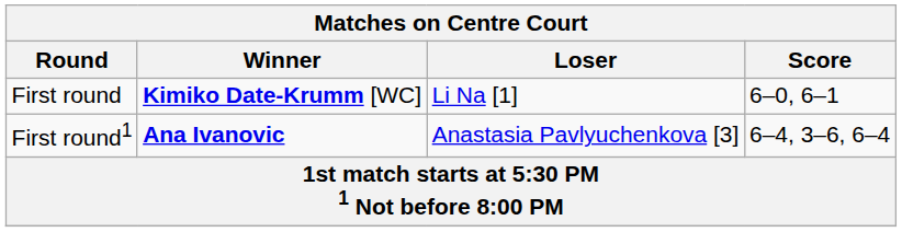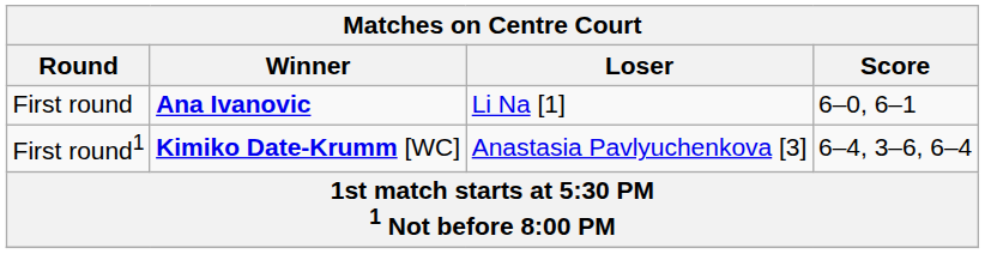First round | Winner: Kimiko Date-Krumm [WC] -> Ana Ivanovic
First round1 | Winner: Ana Ivanovic -> Kimiko Date-Krumm [WC]
